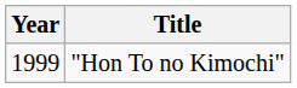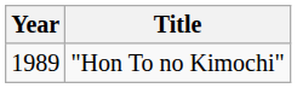"Hon To no Kimochi" | Year: 1999 -> 1989
